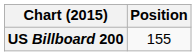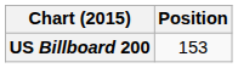US Billboard 200 | Position: 155 -> 153
